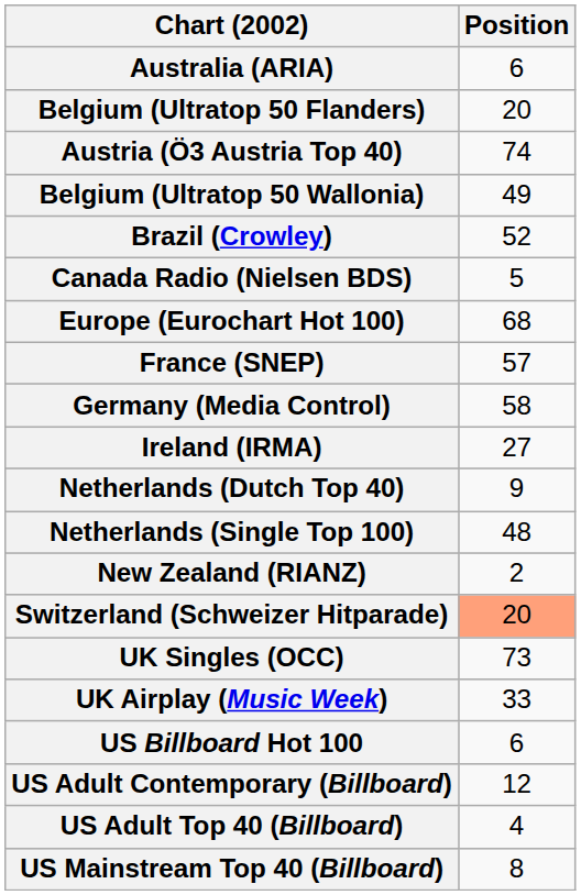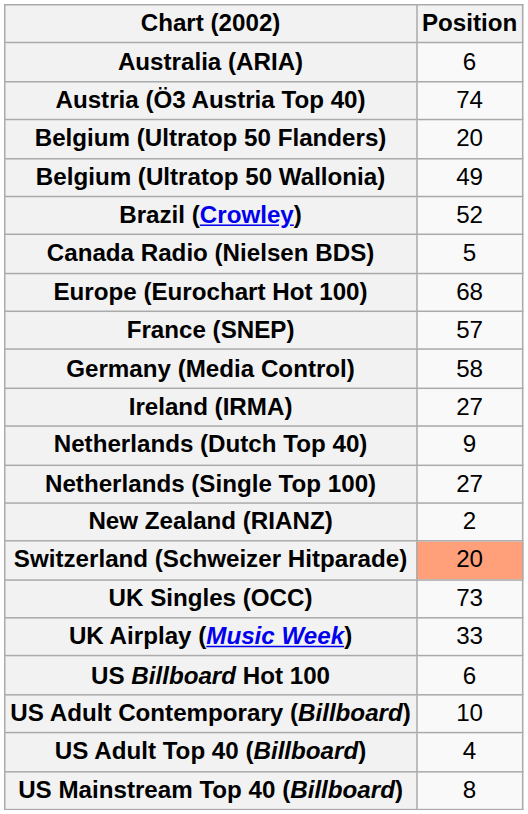rows swapped: Austria (Ö3 Austria Top 40) <-> Belgium (Ultratop 50 Flanders)
Netherlands (Single Top 100) | Position: 48 -> 27
US Adult Contemporary (Billboard) | Position: 12 -> 10
